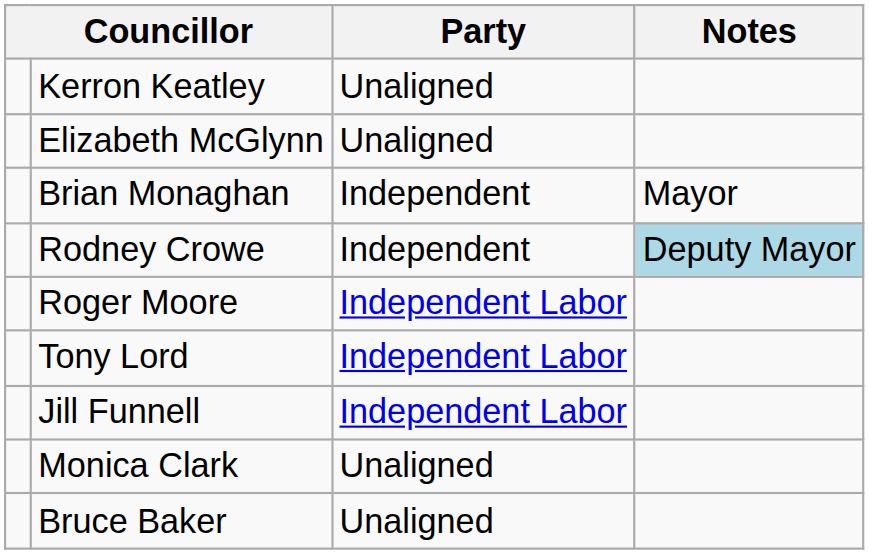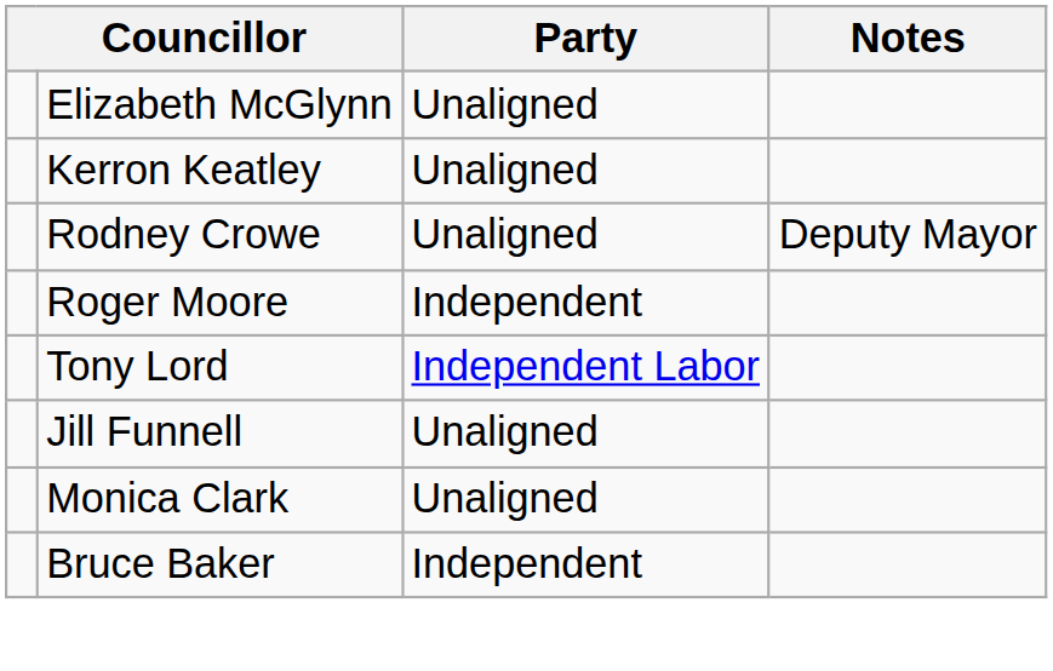rows swapped: Kerron Keatley <-> Elizabeth McGlynn
- row: Brian Monaghan | Independent | Mayor
Rodney Crowe | Party: Independent -> Unaligned
Rodney Crowe | Notes: lightblue background -> no background
Roger Moore | Party: Independent Labor -> Independent
Jill Funnell | Party: Independent Labor -> Unaligned
Bruce Baker | Party: Unaligned -> Independent
